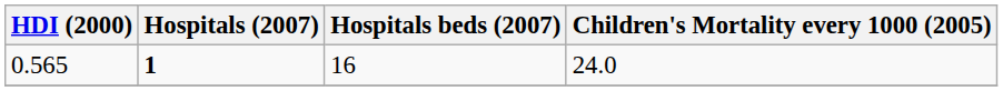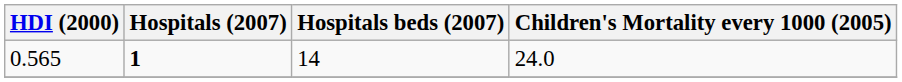0.565 | Hospitals beds (2007): 16 -> 14
